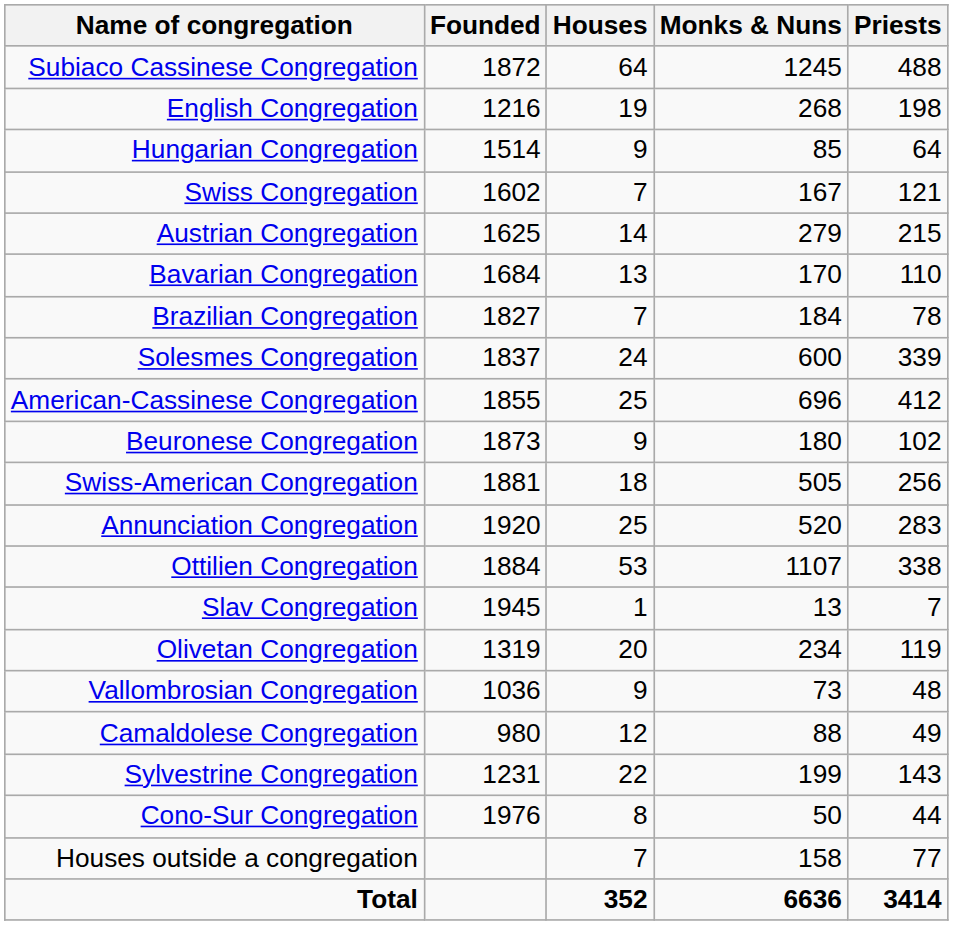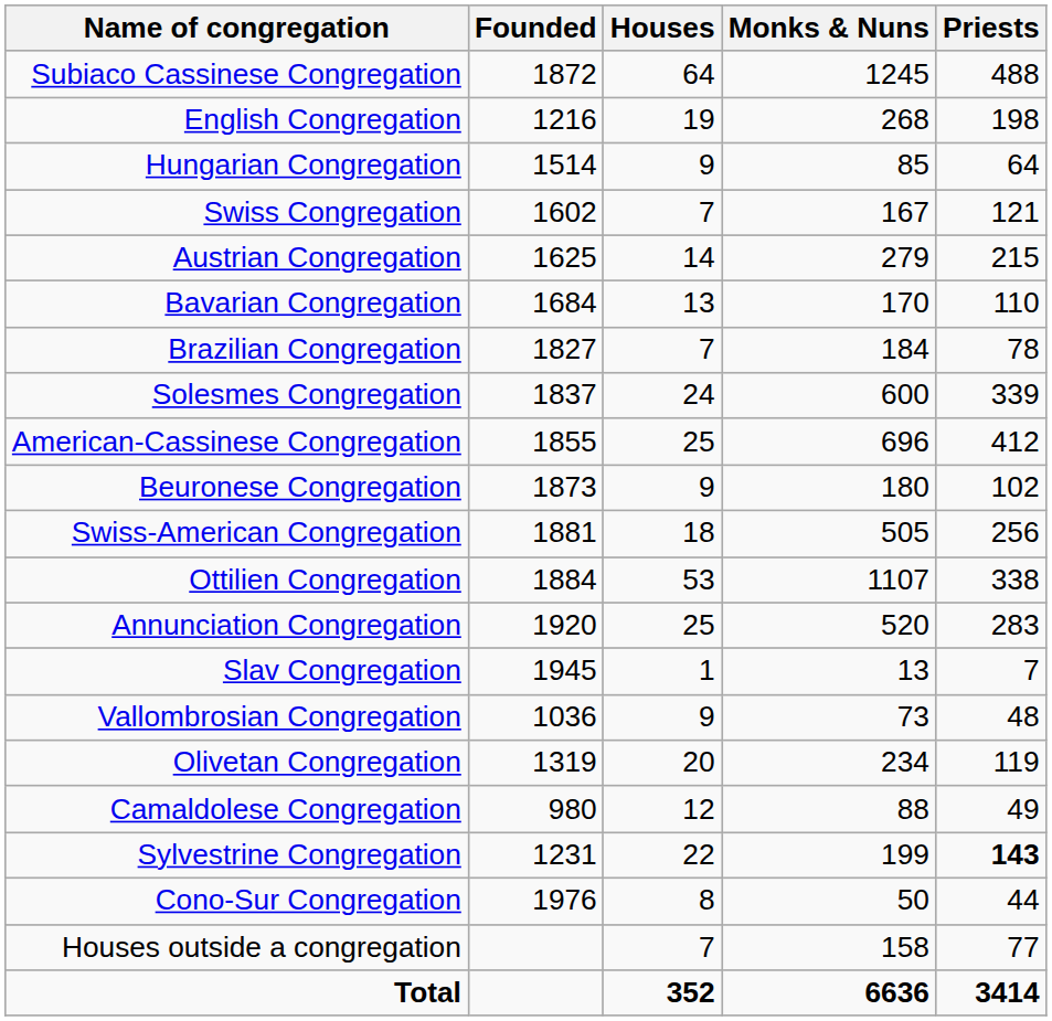rows swapped: Ottilien Congregation <-> Annunciation Congregation
rows swapped: Olivetan Congregation <-> Vallombrosian Congregation
Sylvestrine Congregation | Priests: normal -> bold
